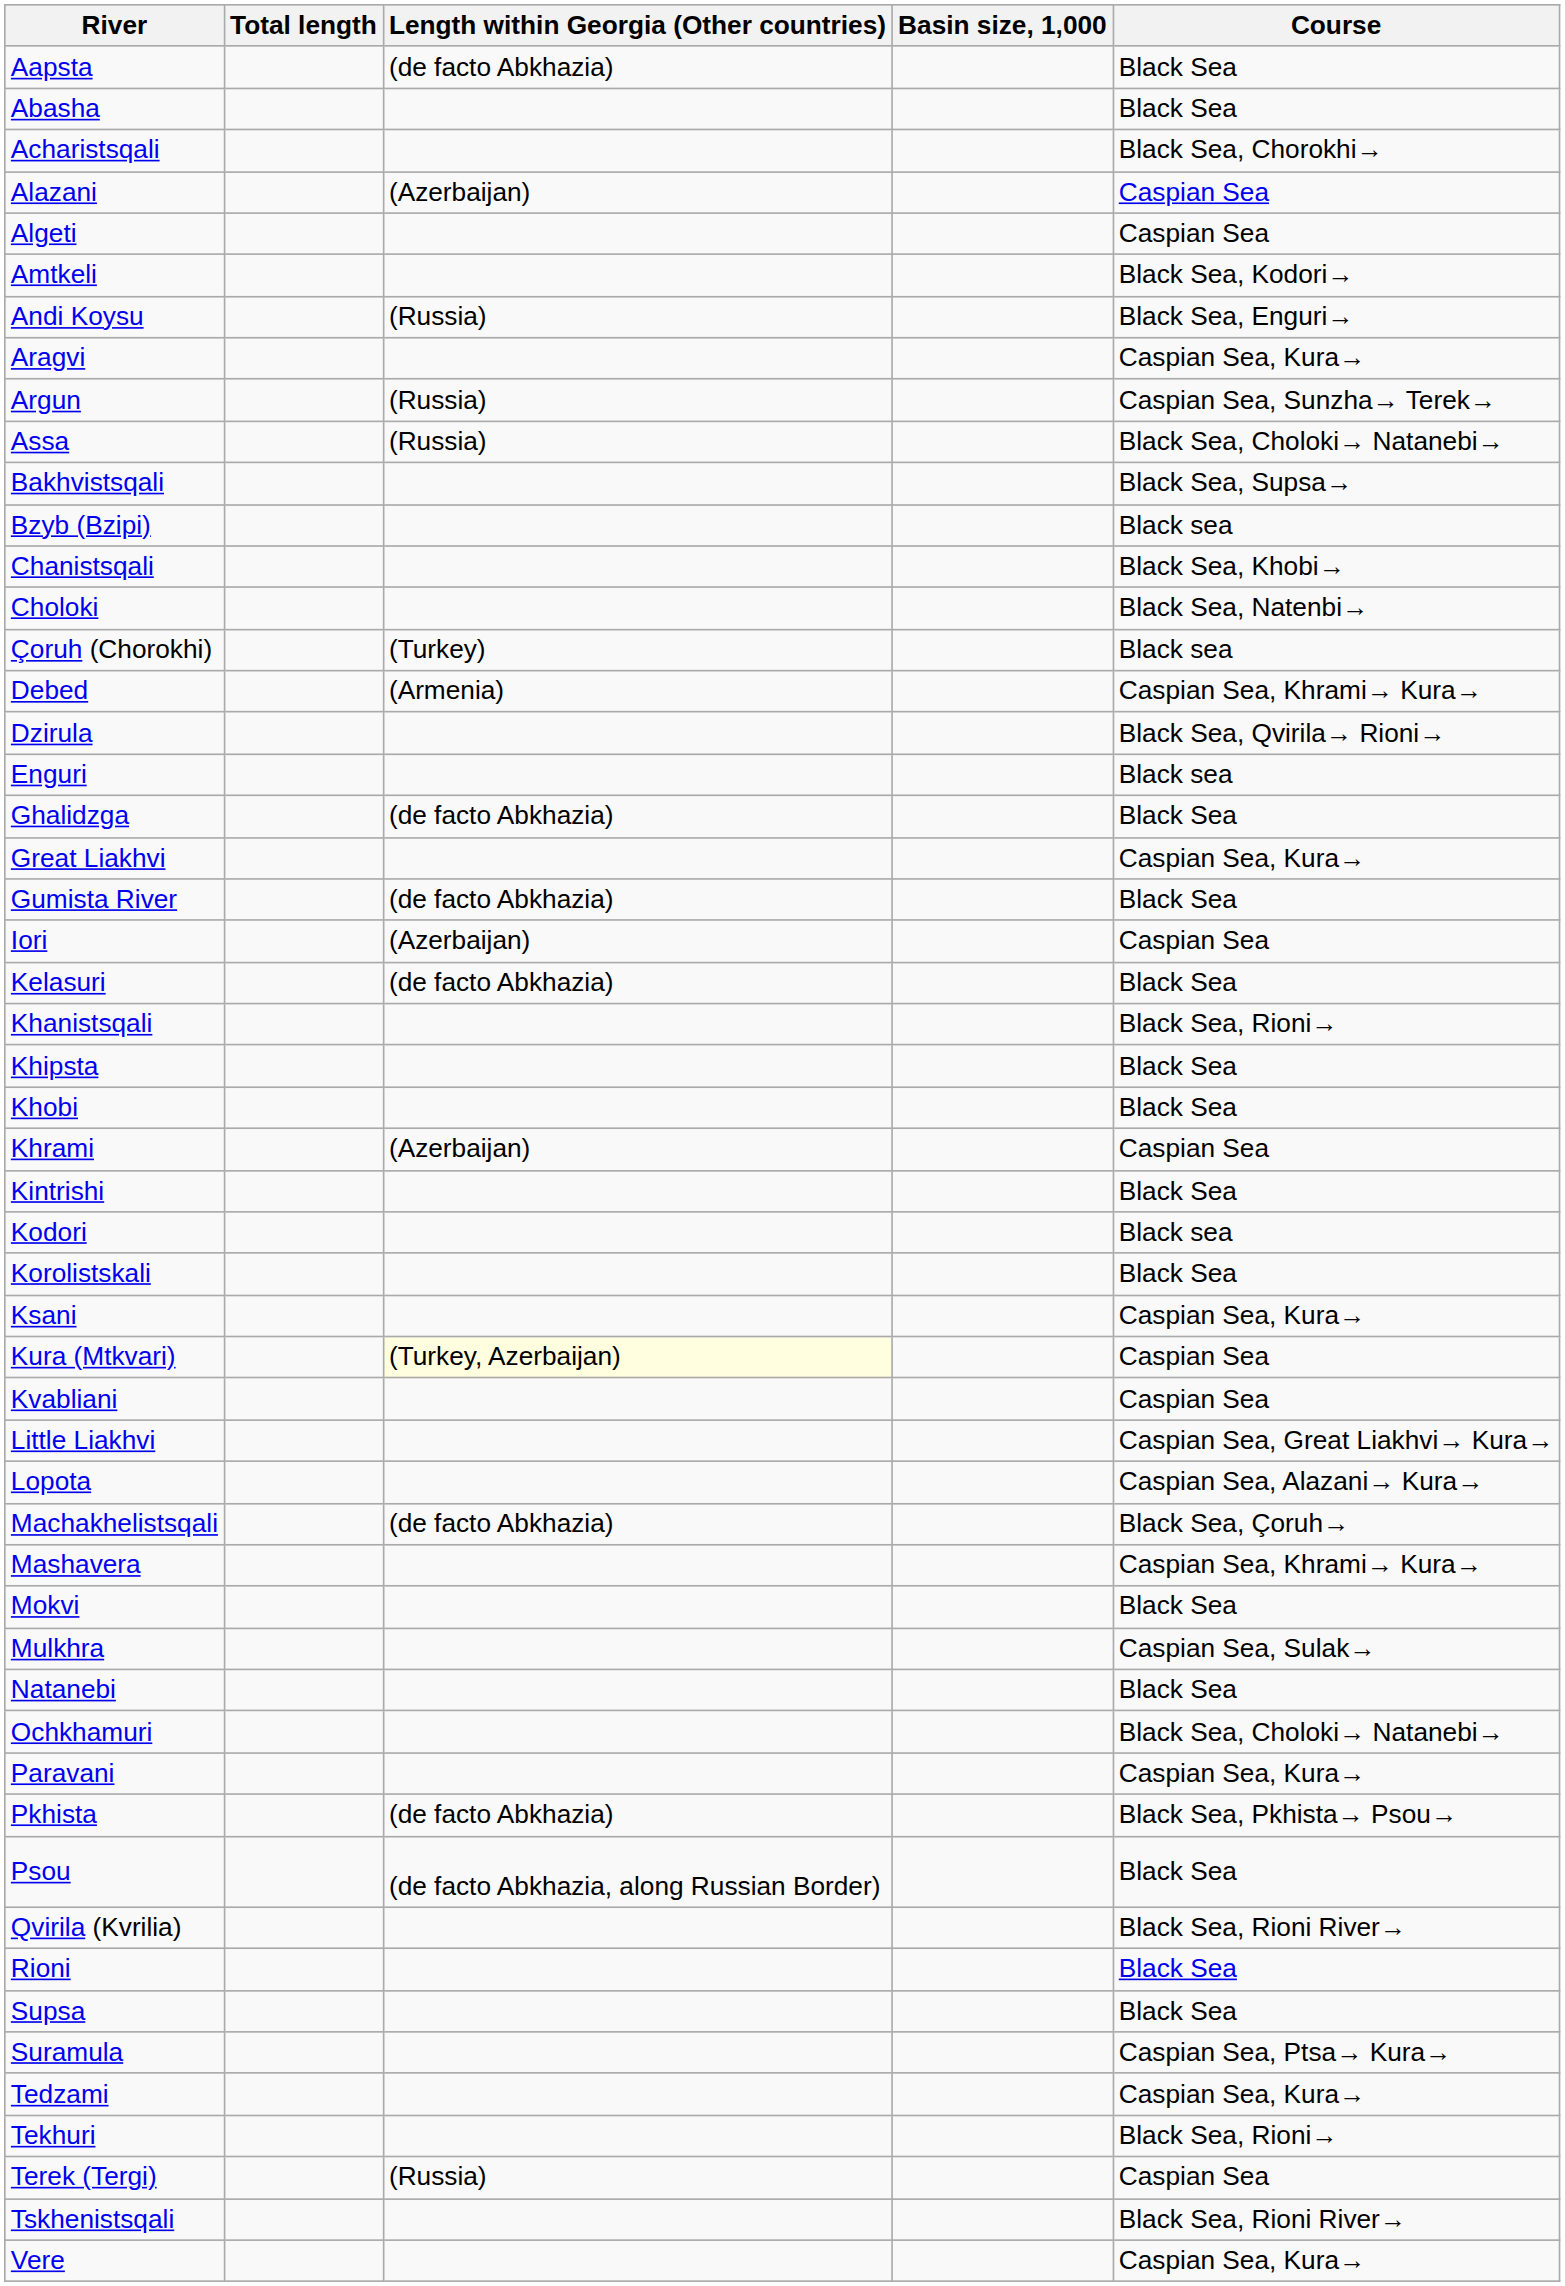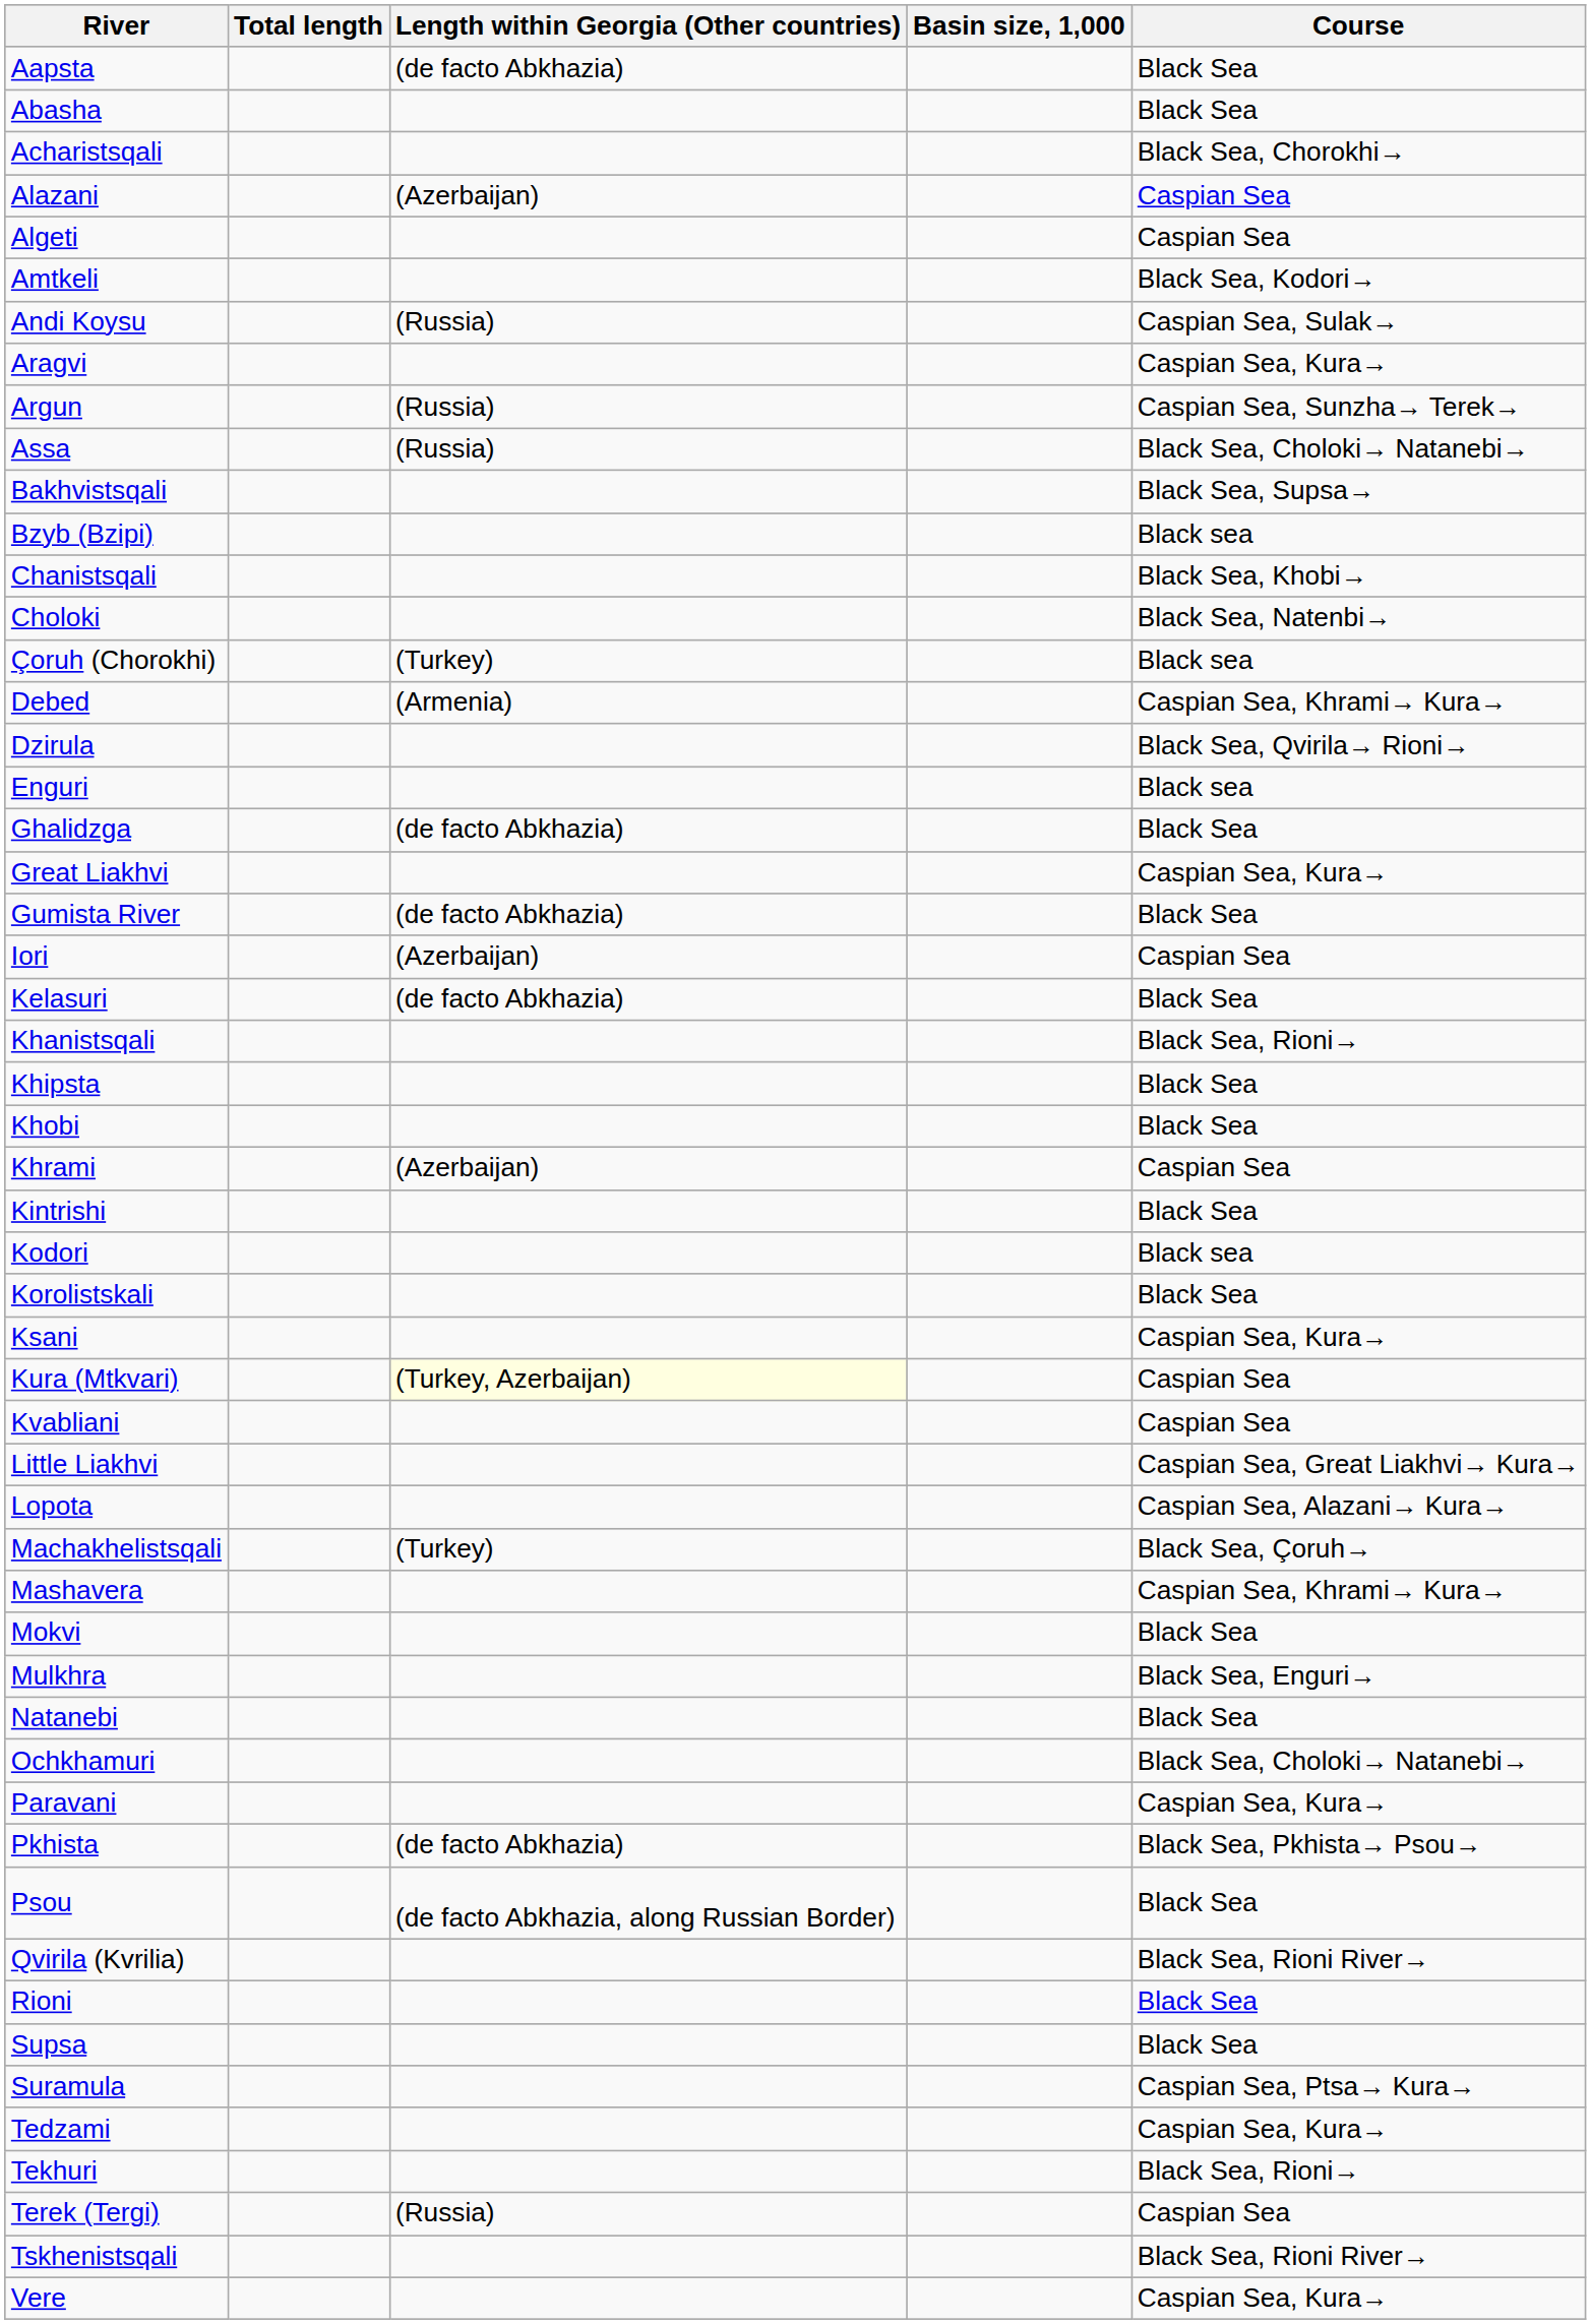Andi Koysu | Course: Black Sea, Enguri→ -> Caspian Sea, Sulak→
Machakhelistsqali | Length within Georgia (Other countries): (de facto Abkhazia) -> (Turkey)
Mulkhra | Course: Caspian Sea, Sulak→ -> Black Sea, Enguri→
